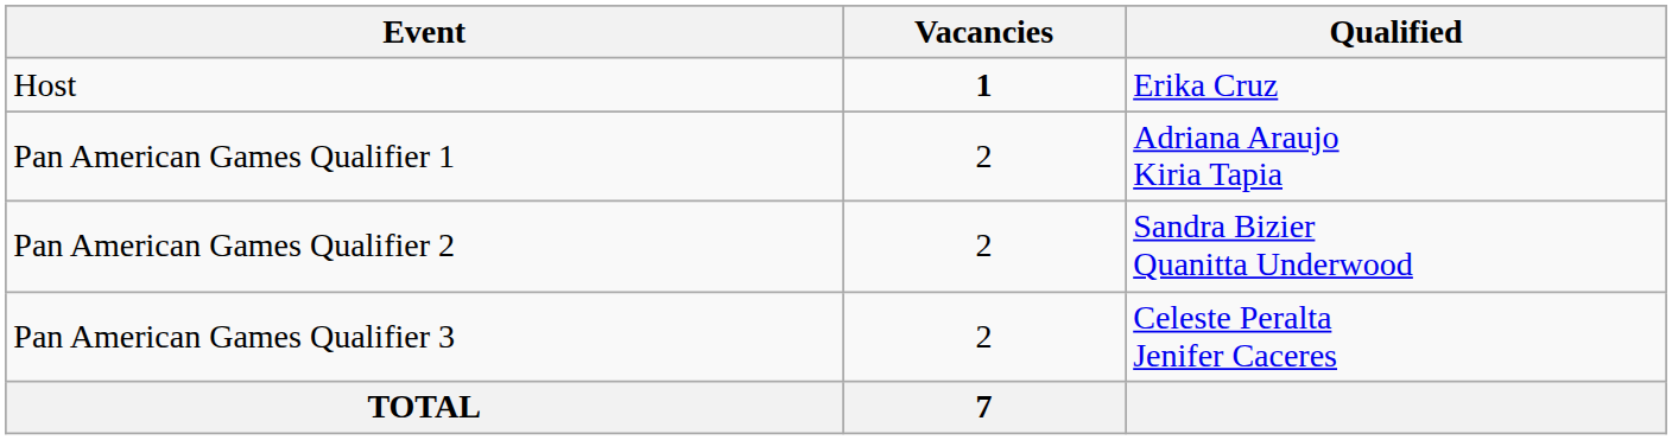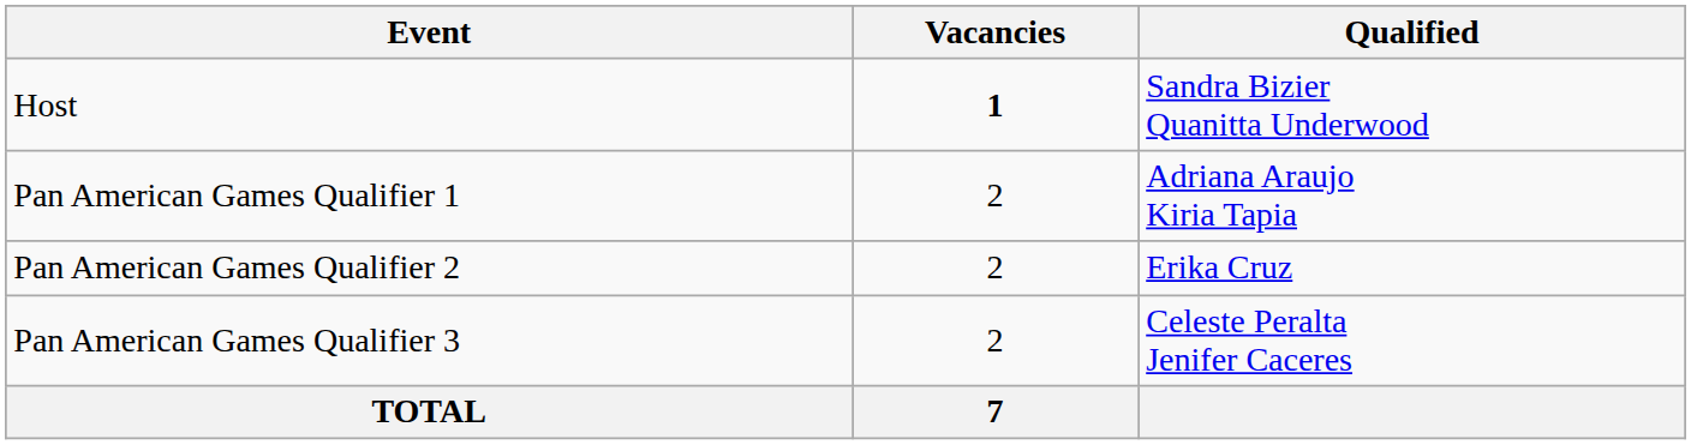Host | Qualified: Erika Cruz -> Sandra Bizier Quanitta Underwood
Pan American Games Qualifier 2 | Qualified: Sandra Bizier Quanitta Underwood -> Erika Cruz
